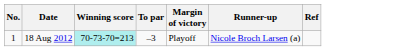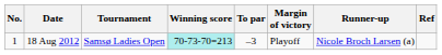+ column: Tournament | Samsø Ladies Open
